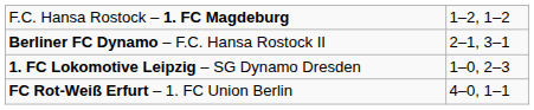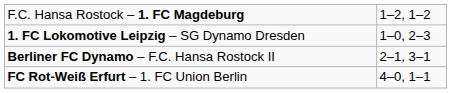rows swapped: Berliner FC Dynamo – F.C. Hansa Rostock II <-> 1. FC Lokomotive Leipzig – SG Dynamo Dresden
